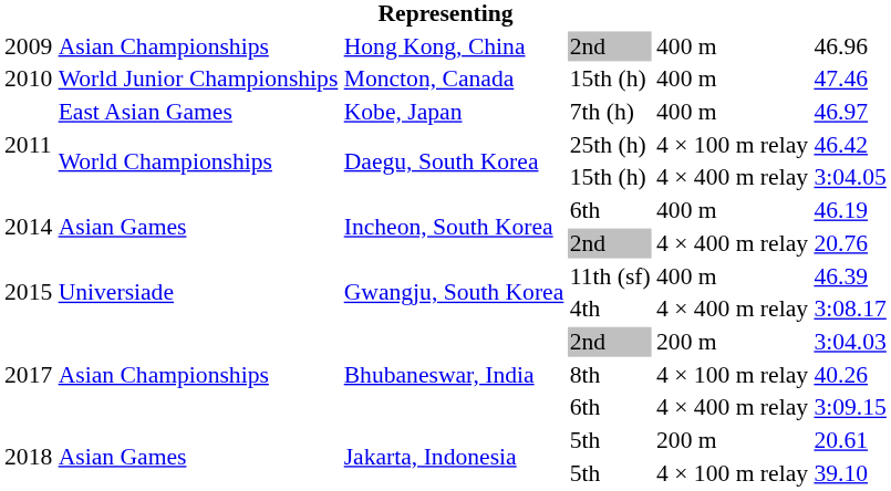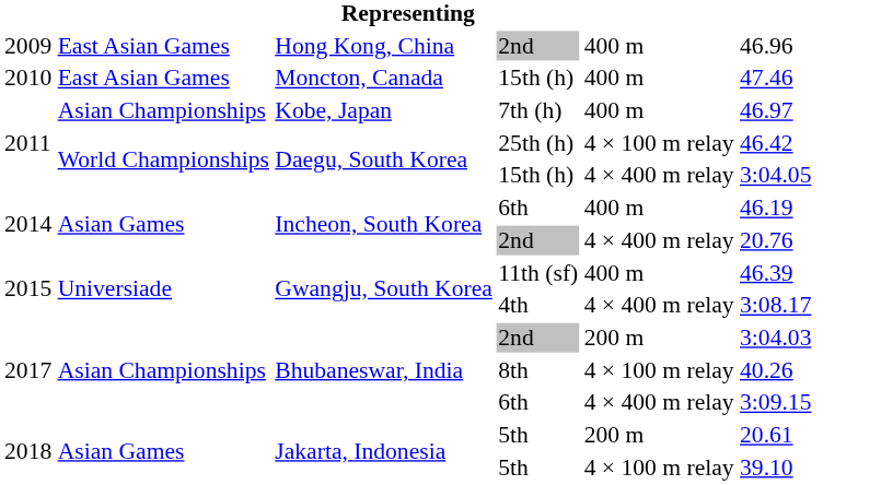Hong Kong, China / 2nd | column 2: Asian Championships -> East Asian Games
Moncton, Canada / 15th (h) | column 2: World Junior Championships -> East Asian Games
7th (h) | column 2: East Asian Games -> Asian Championships
